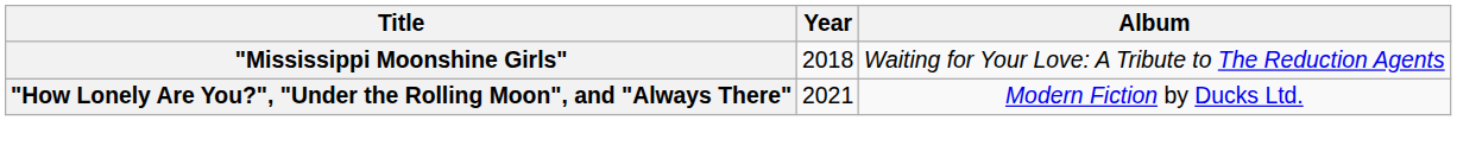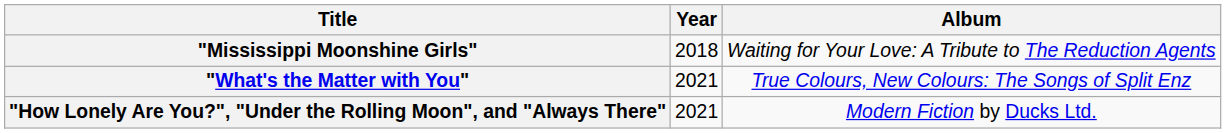+ row: "What's the Matter with You" | 2021 | True Colours, New Colours: The Songs of Split Enz
